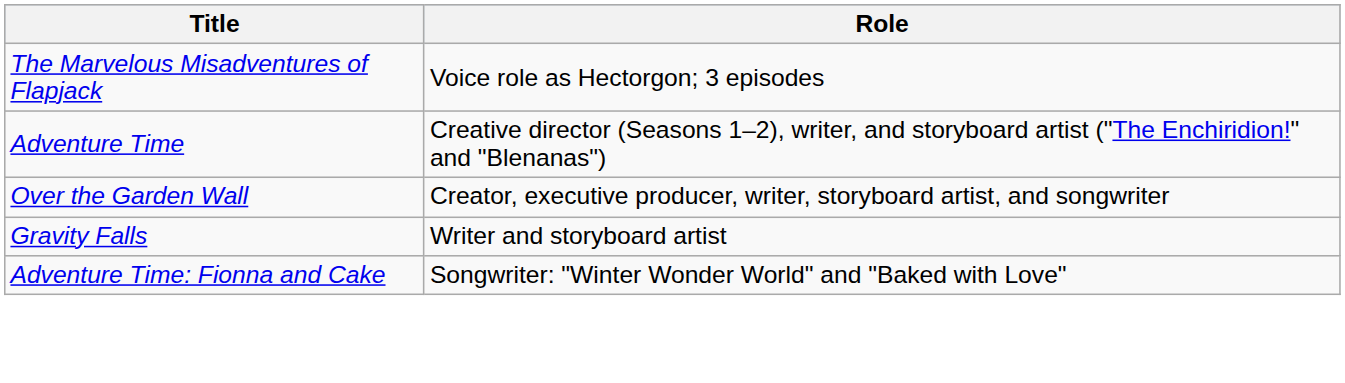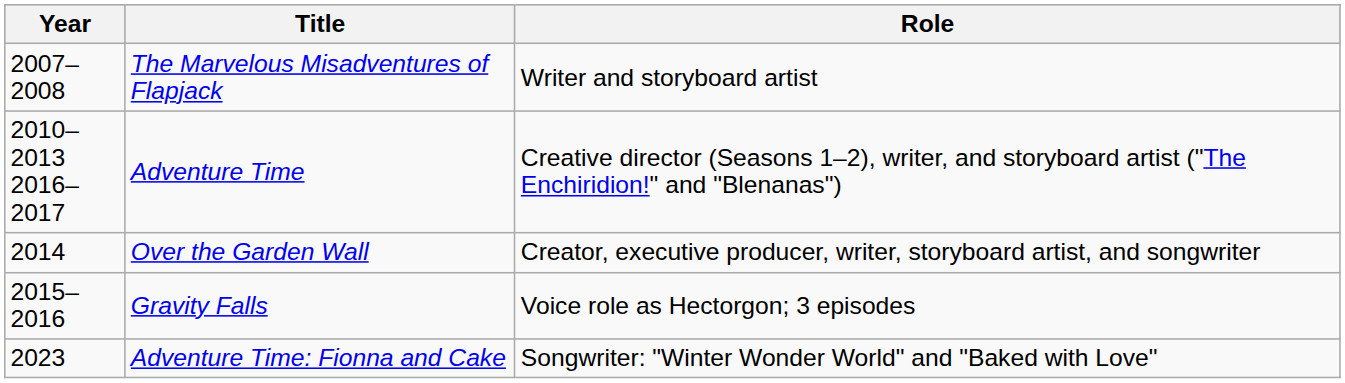+ column: Year | 2007–2008 | 2010–2013 2016–2017 | 2014 | 2015–2016 | 2023
The Marvelous Misadventures of Flapjack | Role: Voice role as Hectorgon; 3 episodes -> Writer and storyboard artist
Gravity Falls | Role: Writer and storyboard artist -> Voice role as Hectorgon; 3 episodes
